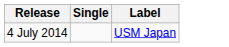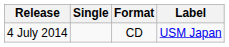+ column: Format | CD
